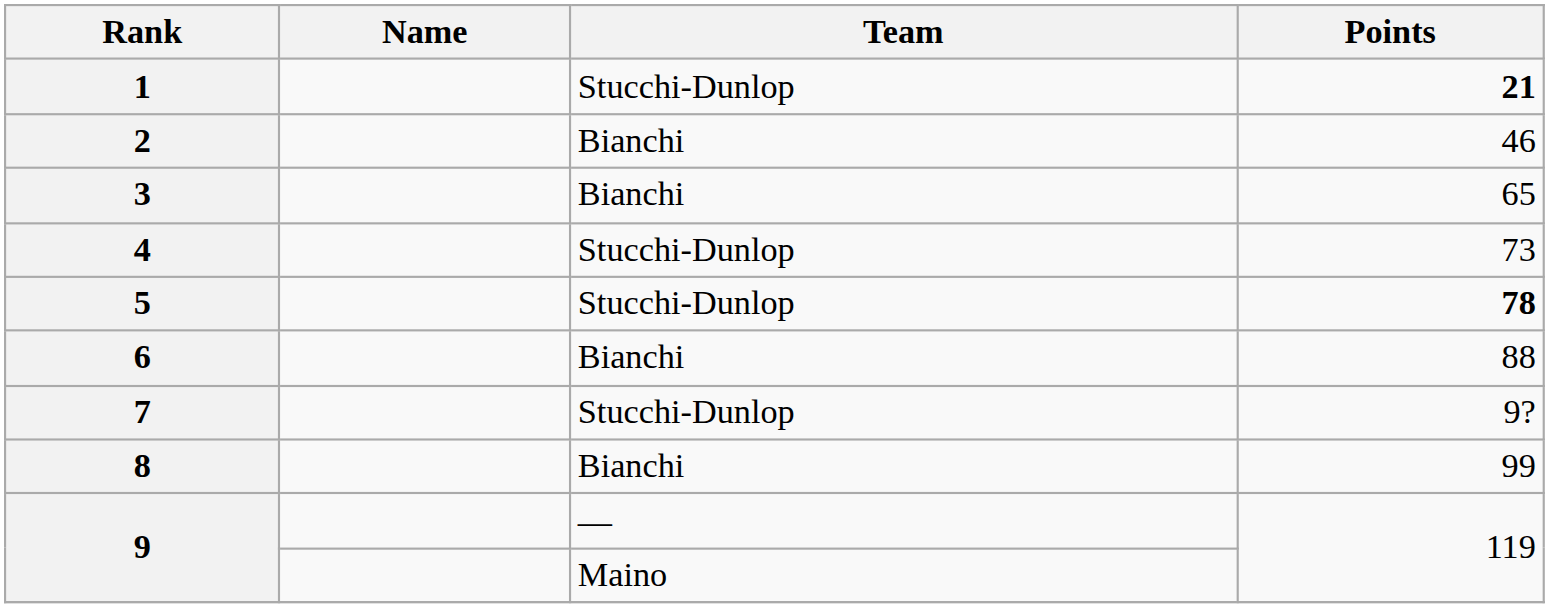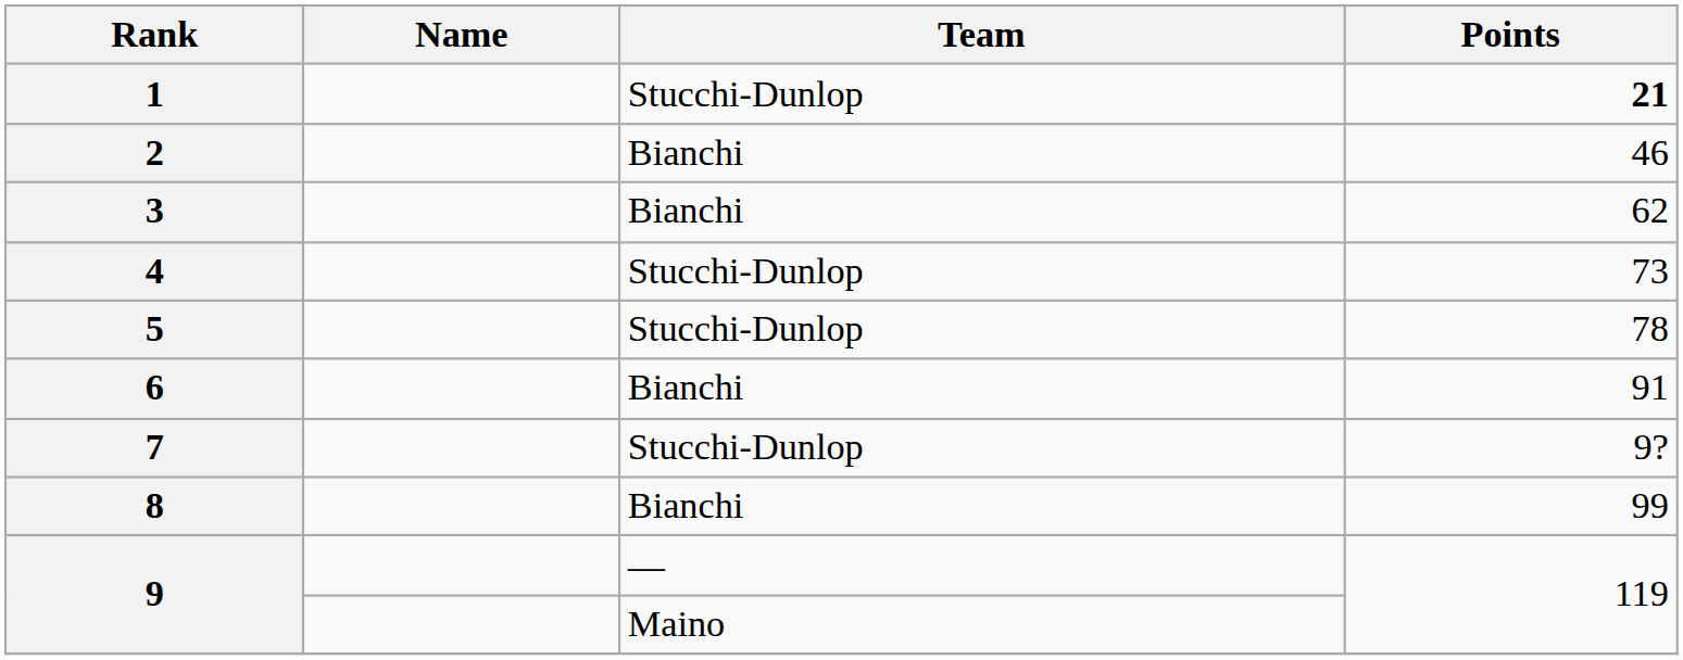3 | Points: 65 -> 62
5 | Points: bold -> normal
6 | Points: 88 -> 91
